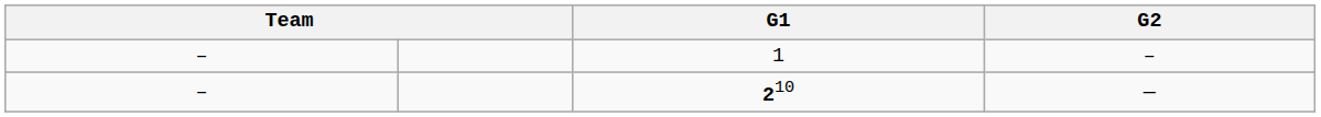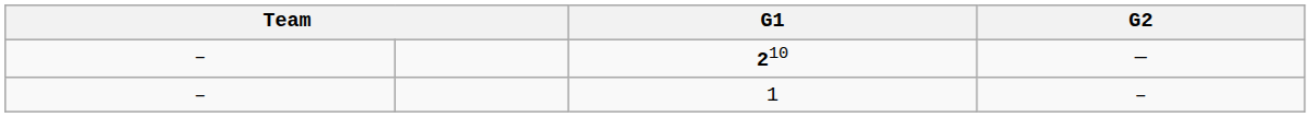rows swapped: 210 <-> 1
